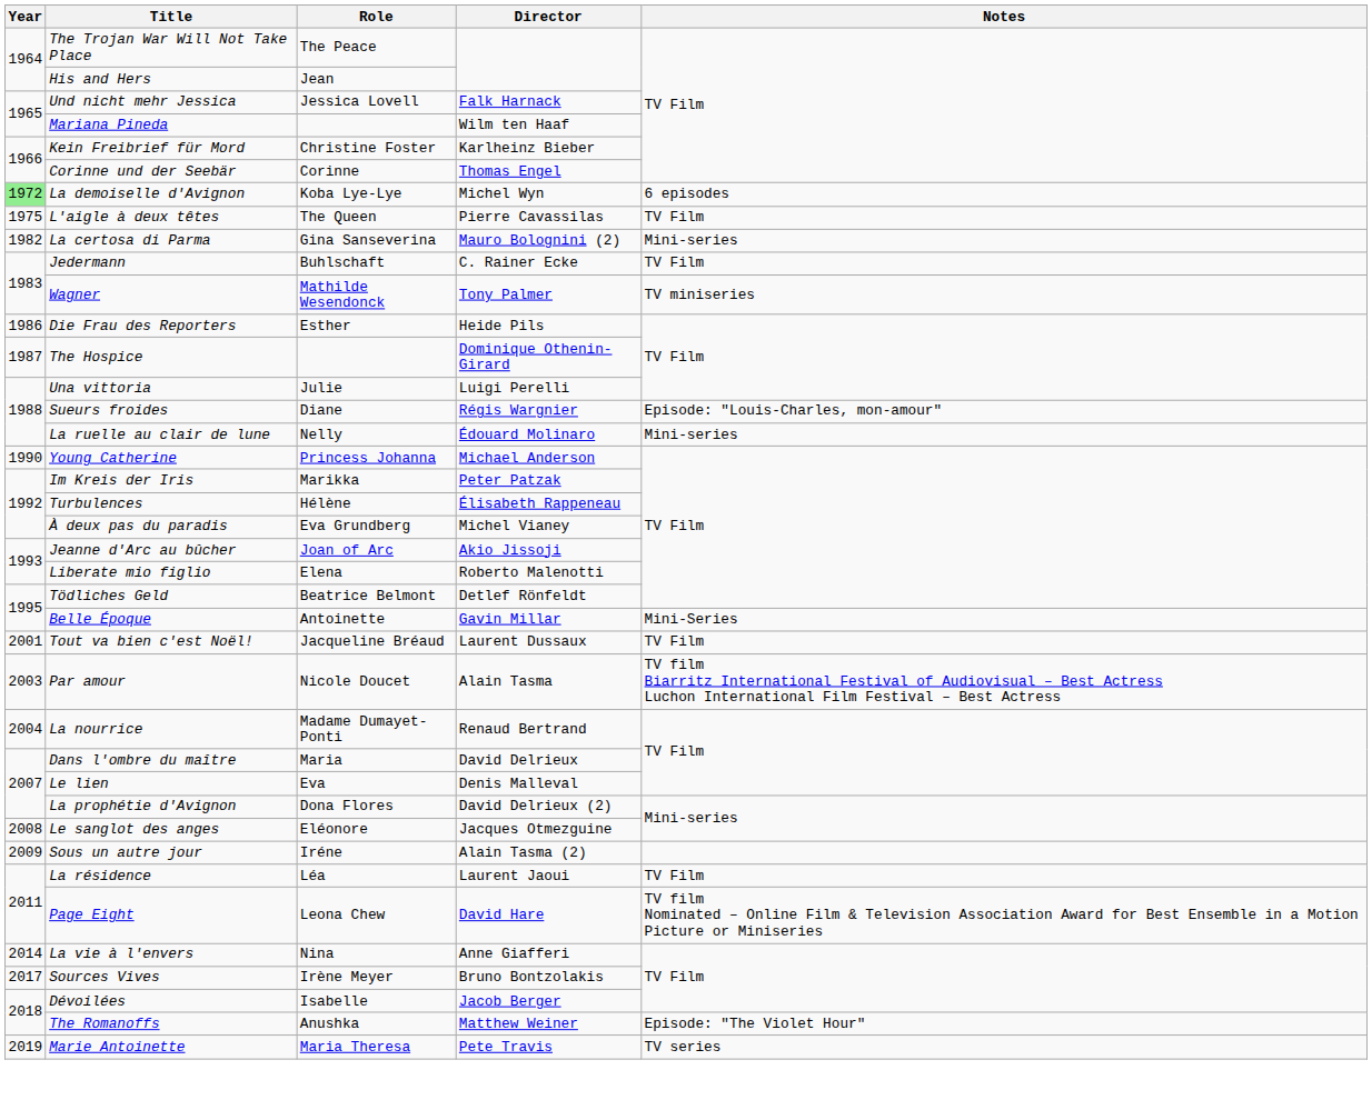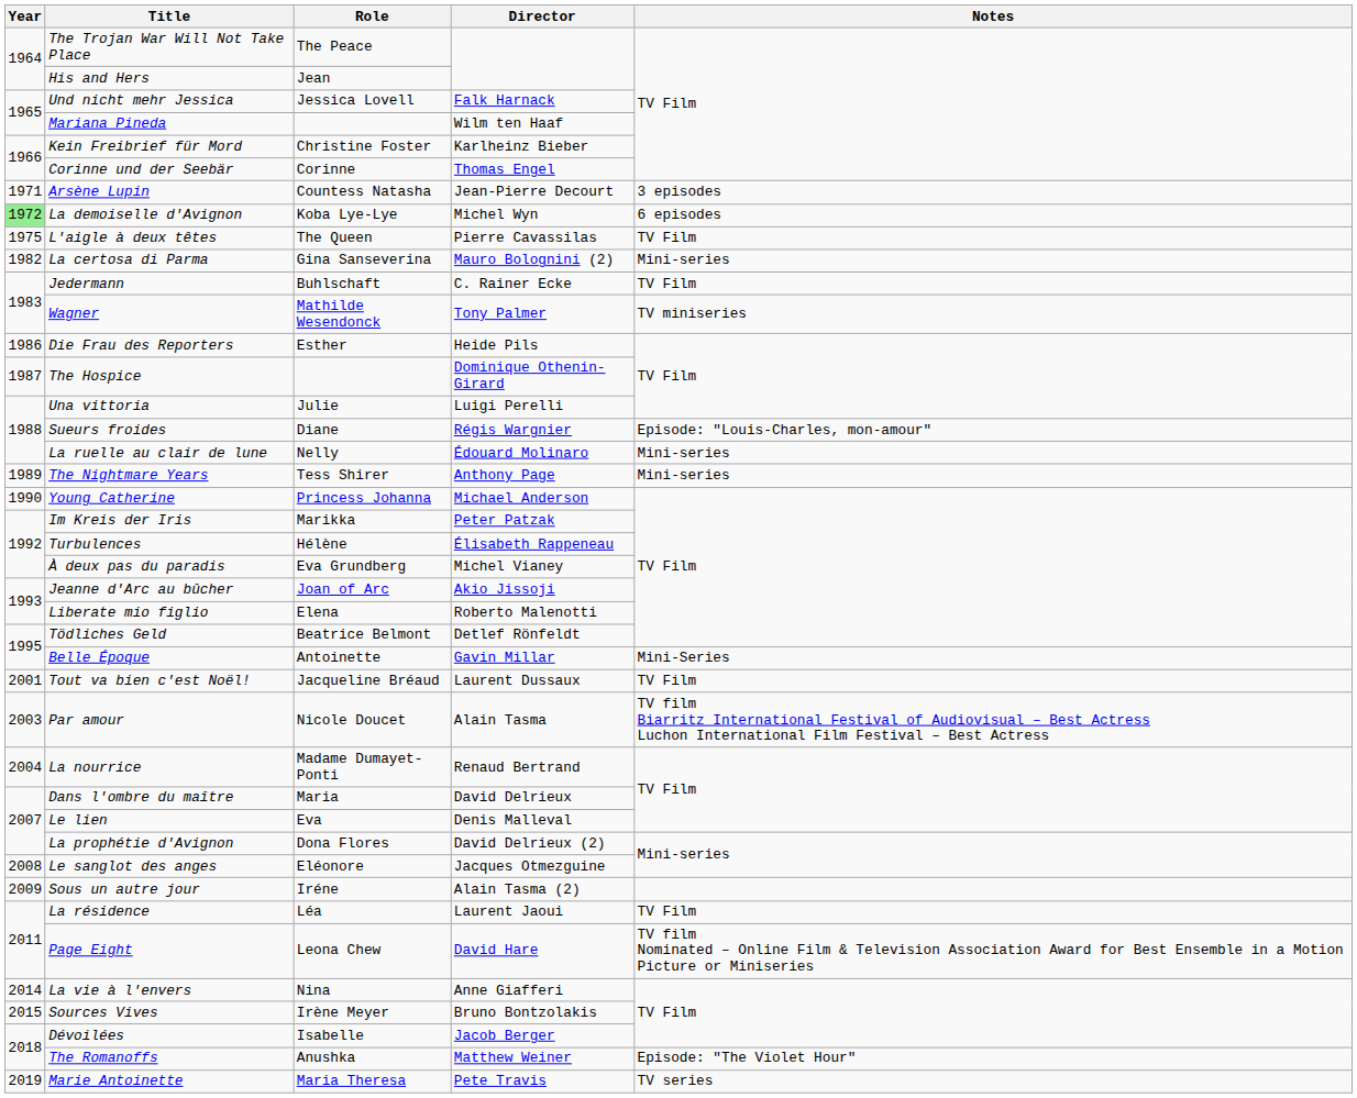+ row: 1971 | Arsène Lupin | Countess Natasha | Jean-Pierre Decourt | 3 episodes
+ row: 1989 | The Nightmare Years | Tess Shirer | Anthony Page | Mini-series
Sources Vives | Year: 2017 -> 2015
